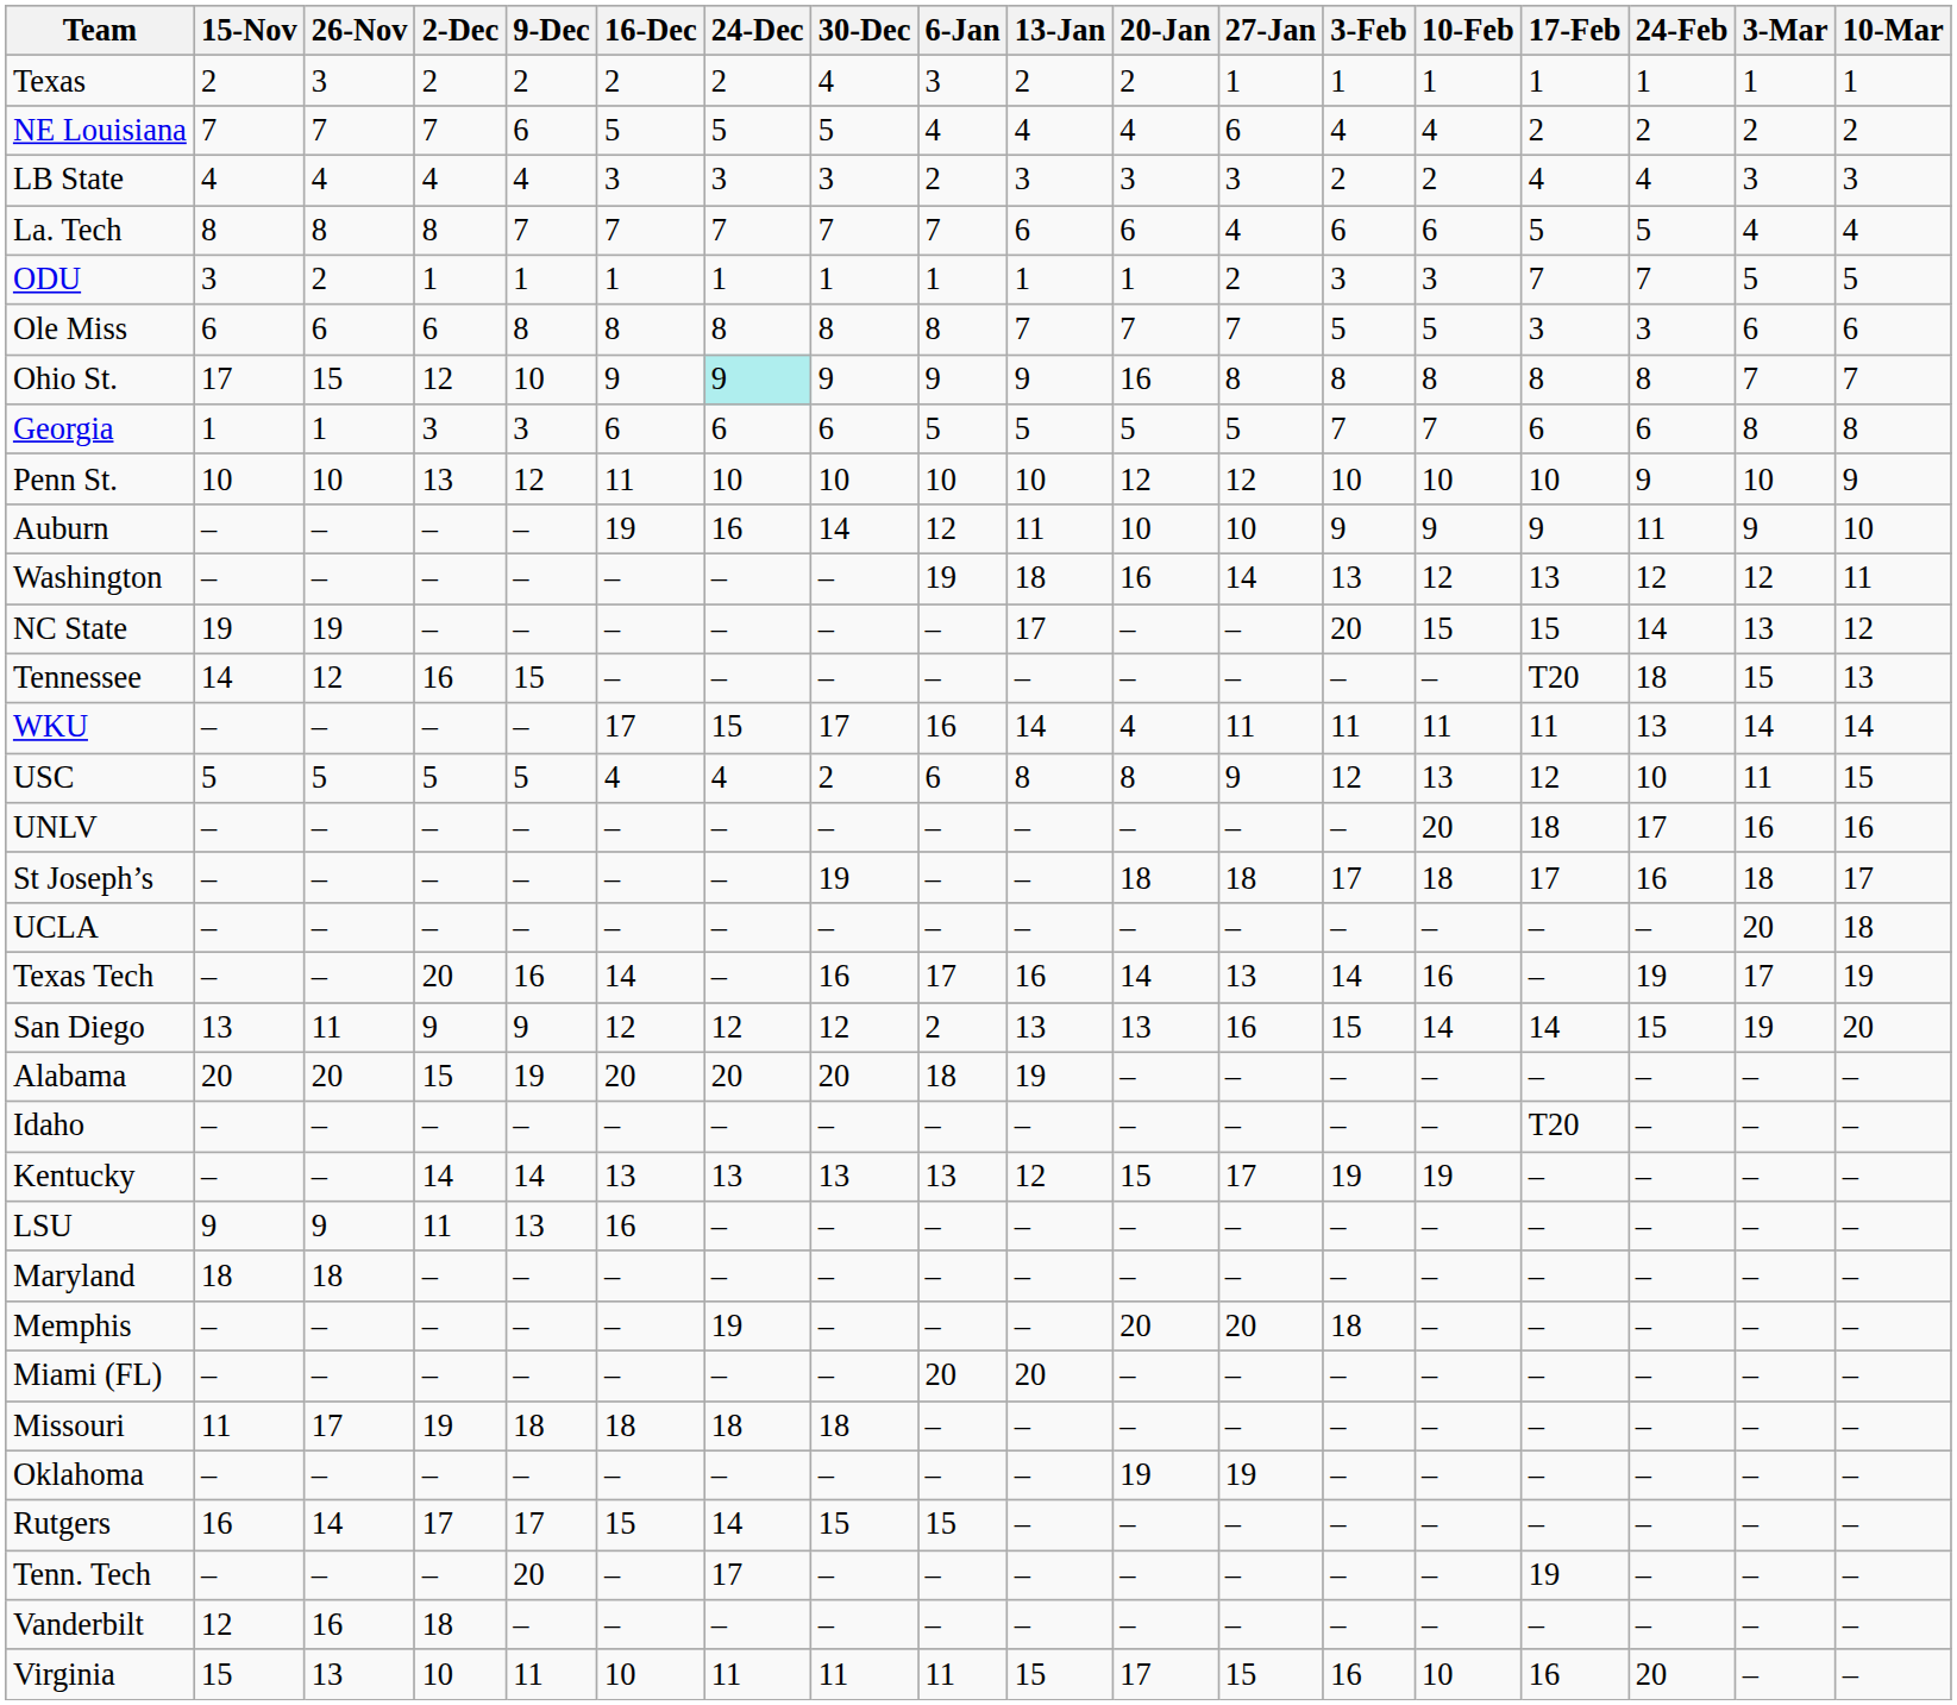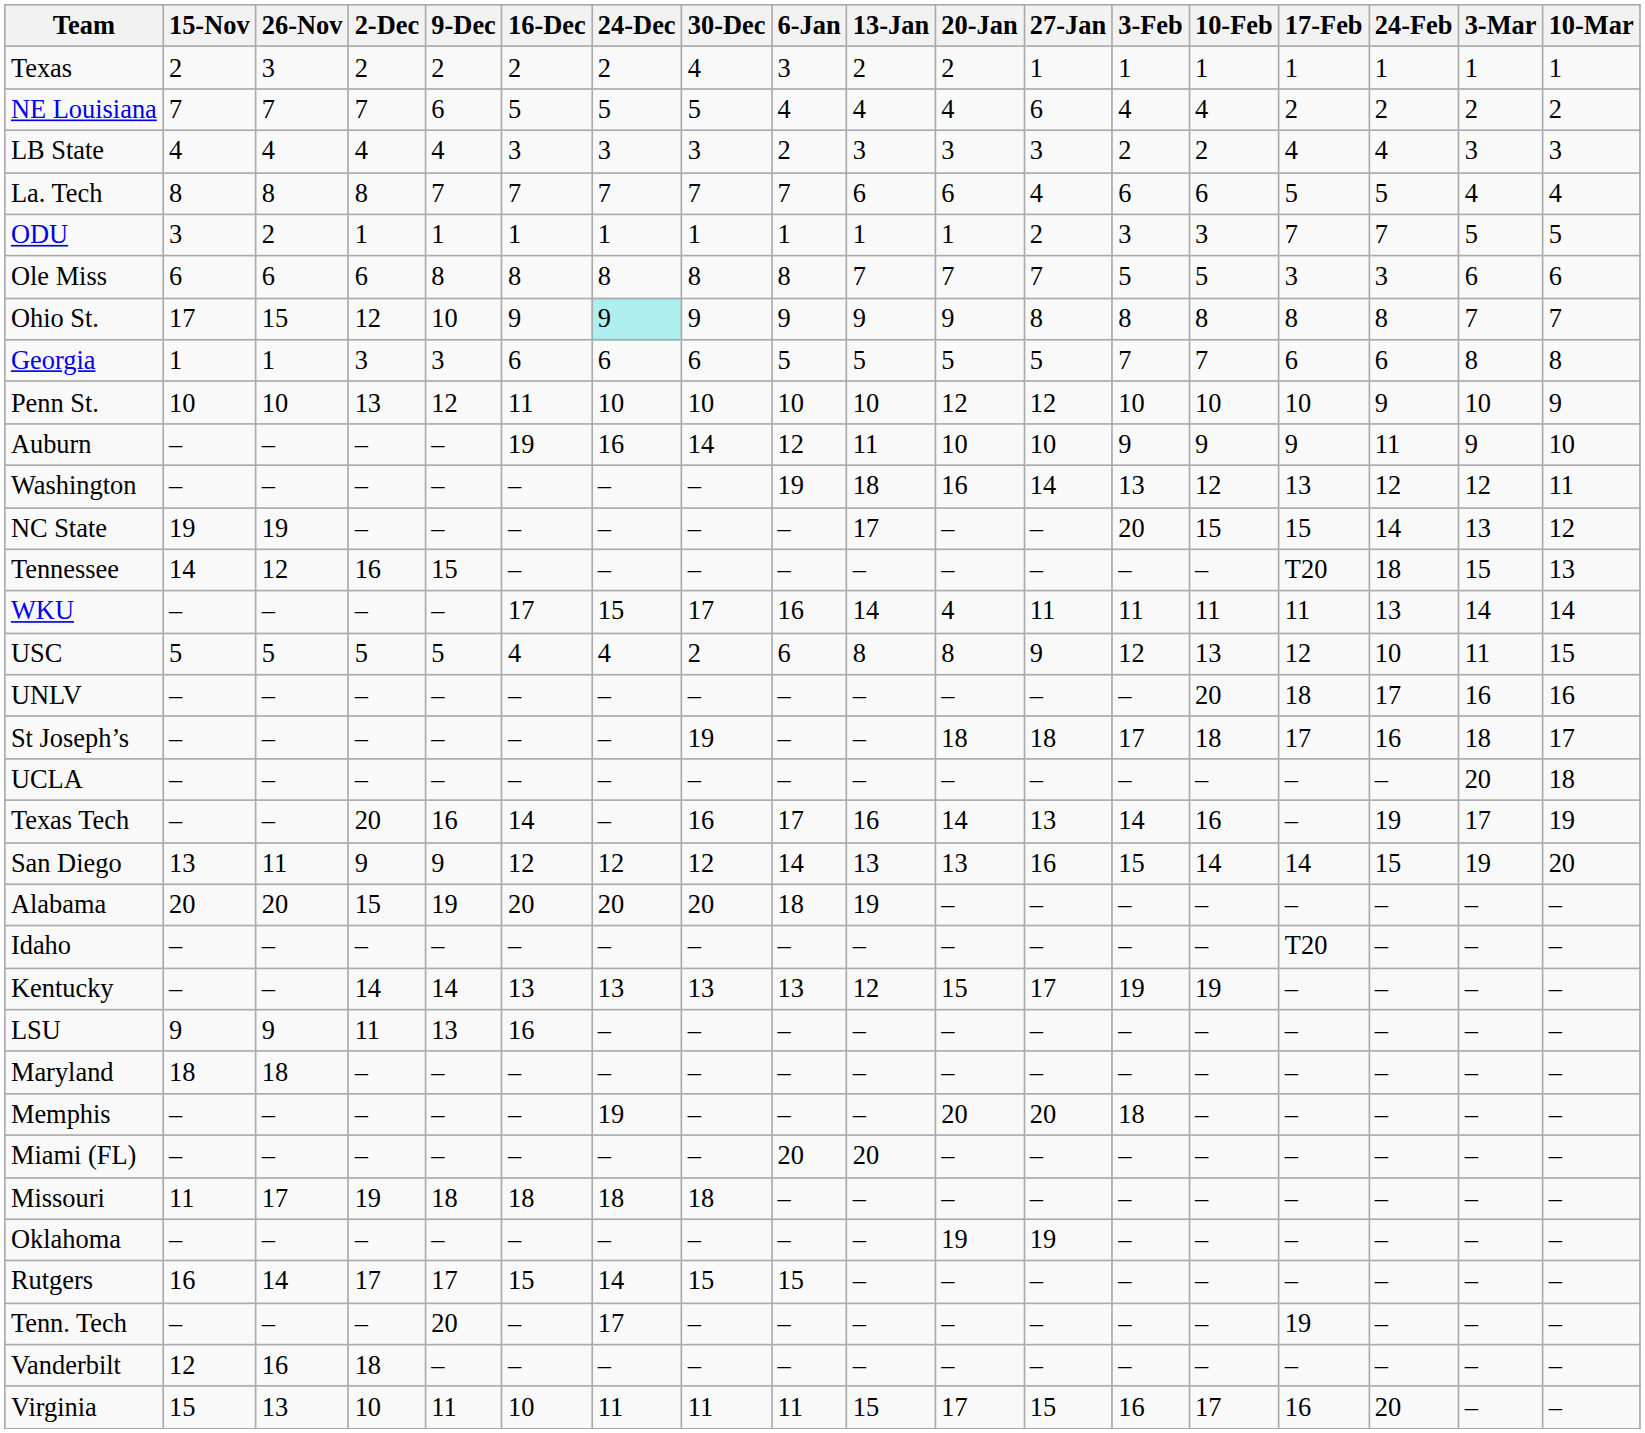Ohio St. | 20-Jan: 16 -> 9
San Diego | 6-Jan: 2 -> 14
Virginia | 10-Feb: 10 -> 17
